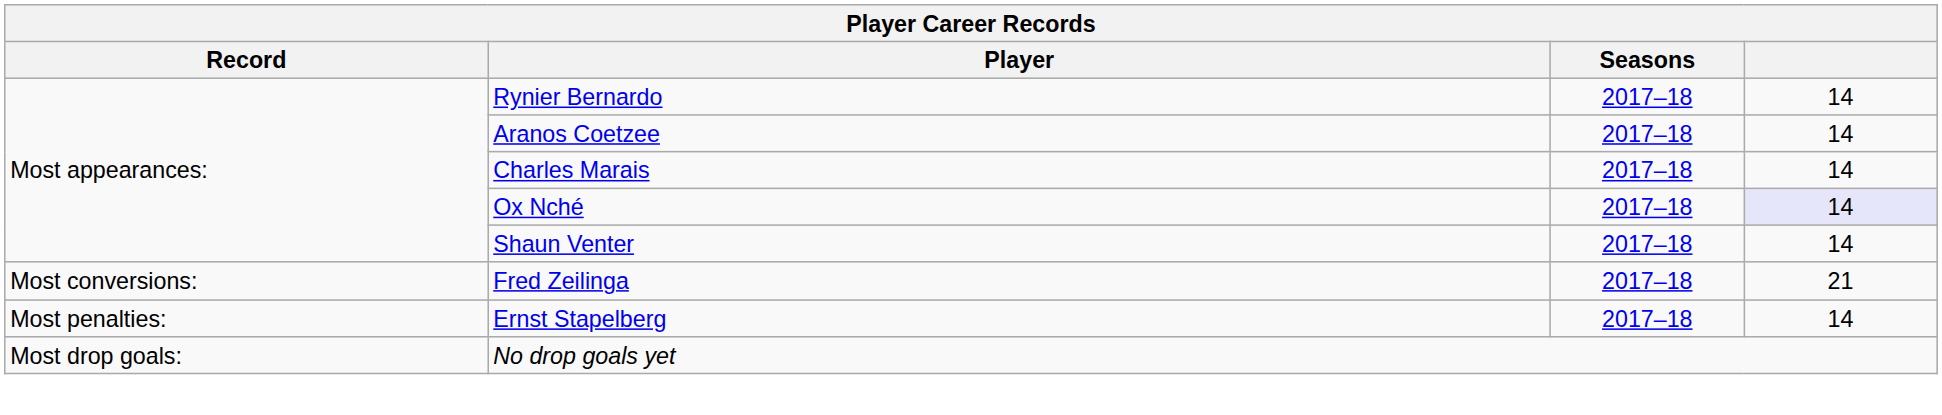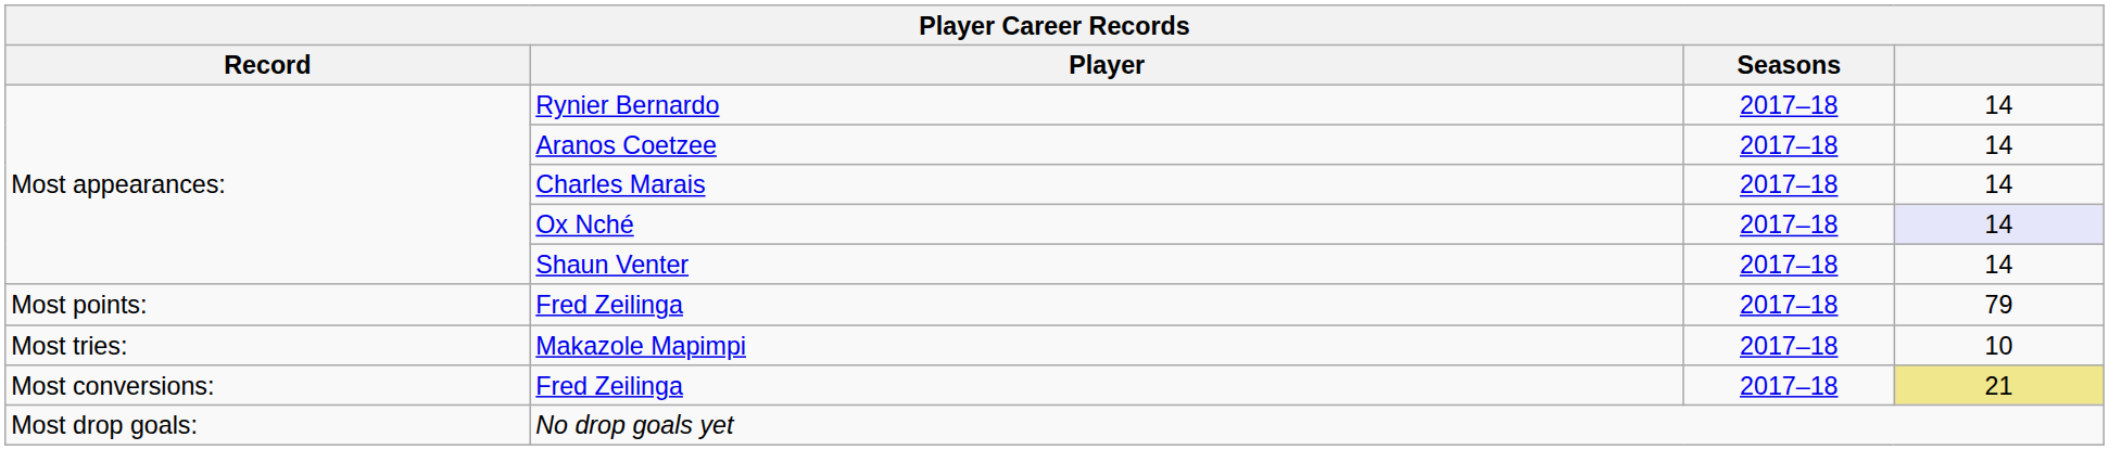+ row: Most points: | Fred Zeilinga | 2017–18 | 79
+ row: Most tries: | Makazole Mapimpi | 2017–18 | 10
Most conversions: / Fred Zeilinga | column 4: no background -> khaki background
- row: Most penalties: | Ernst Stapelberg | 2017–18 | 14
